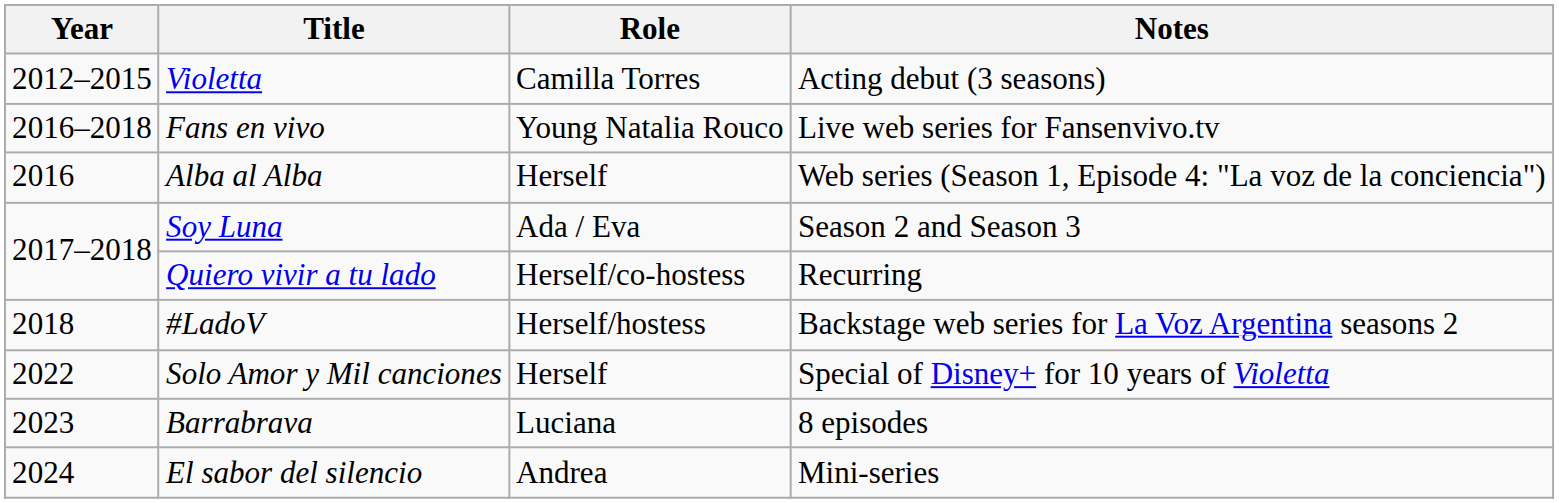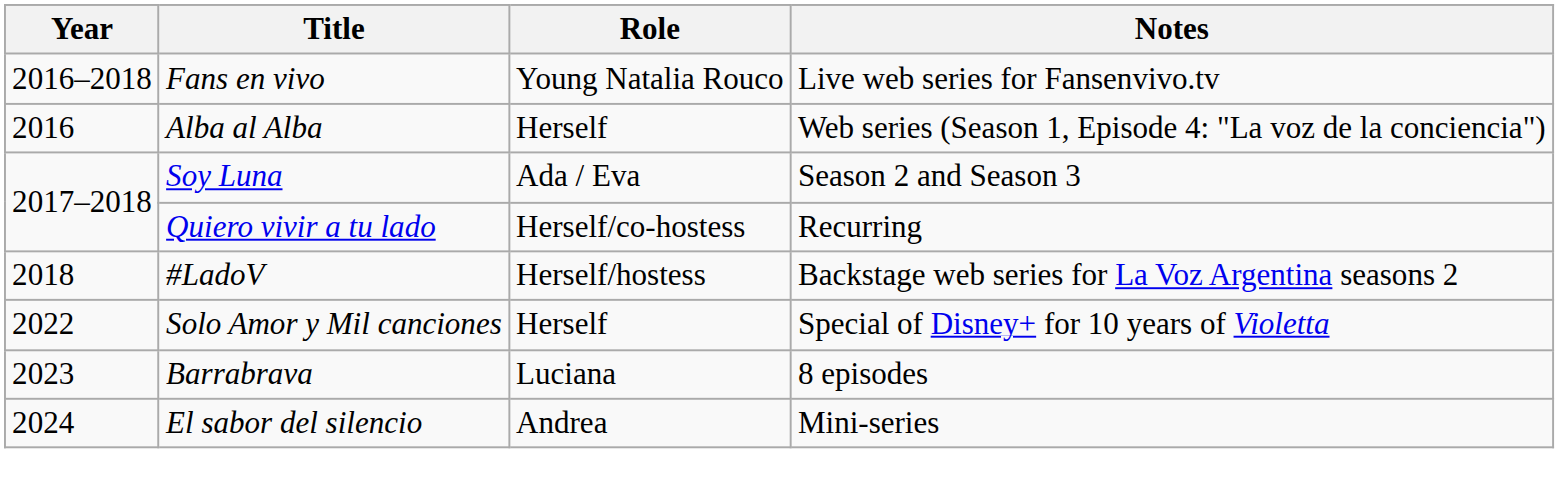- row: 2012–2015 | Violetta | Camilla Torres | Acting debut (3 seasons)
